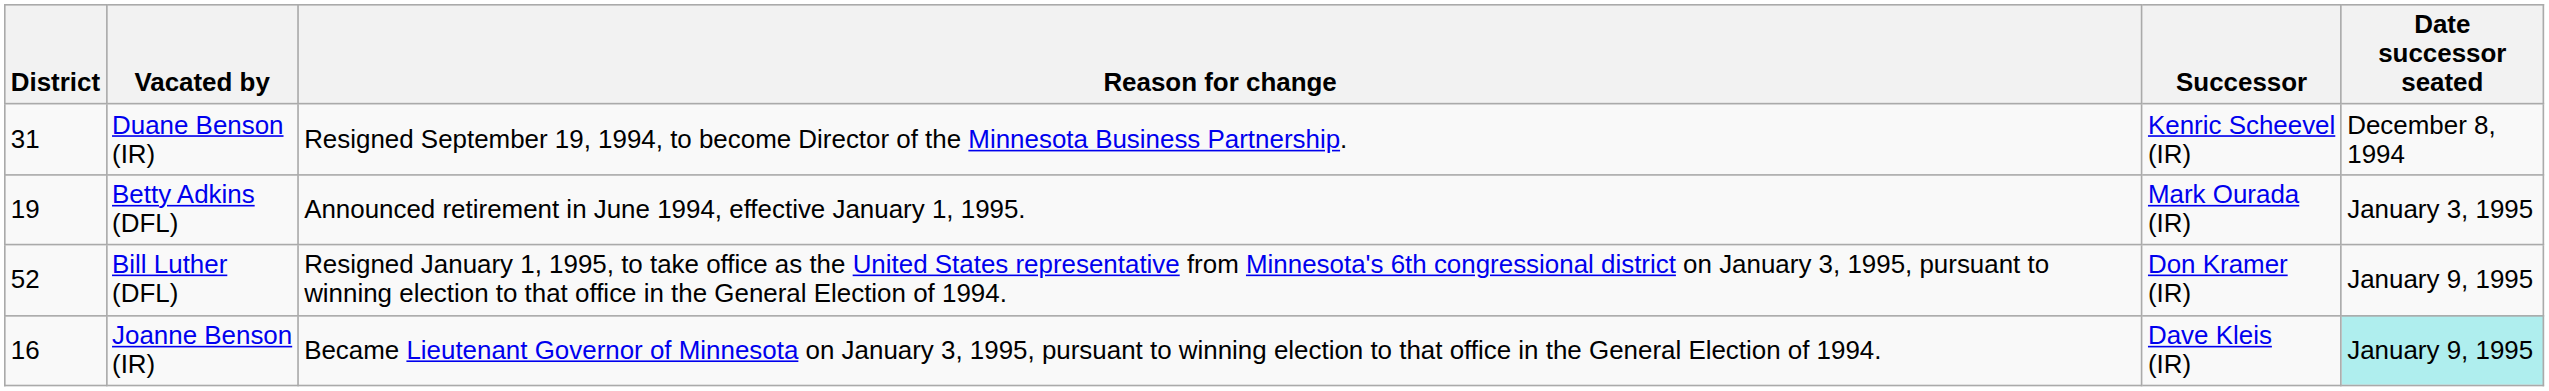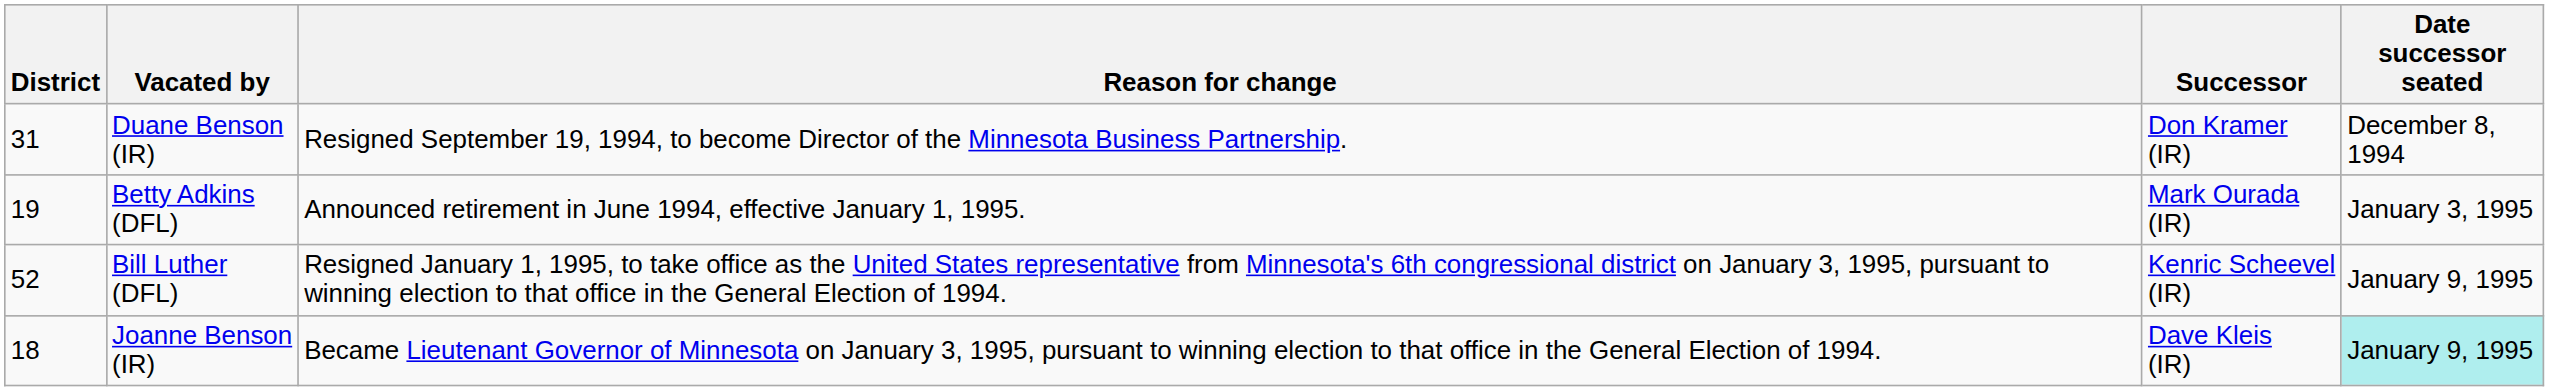Duane Benson (IR) | Successor: Kenric Scheevel (IR) -> Don Kramer (IR)
Bill Luther (DFL) | Successor: Don Kramer (IR) -> Kenric Scheevel (IR)
Joanne Benson (IR) | District: 16 -> 18
